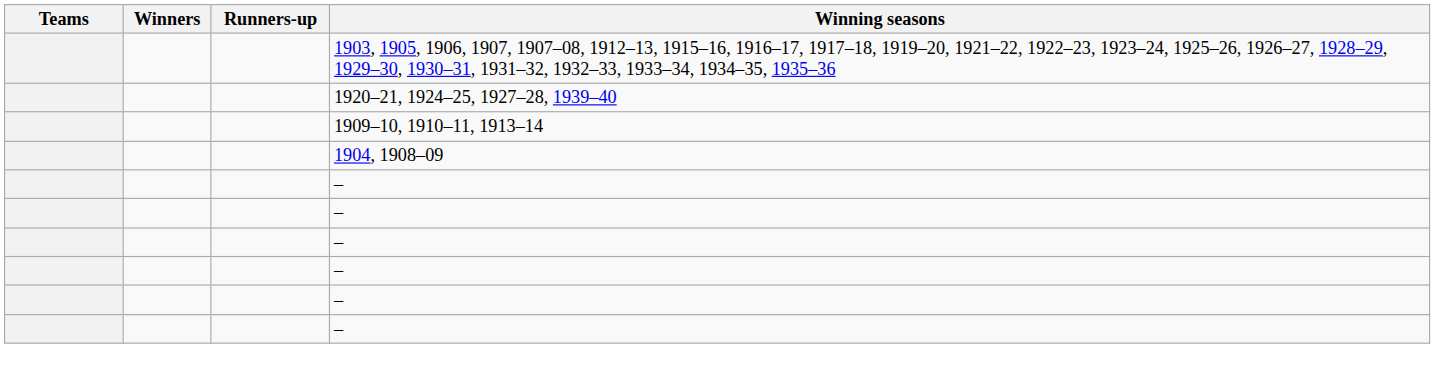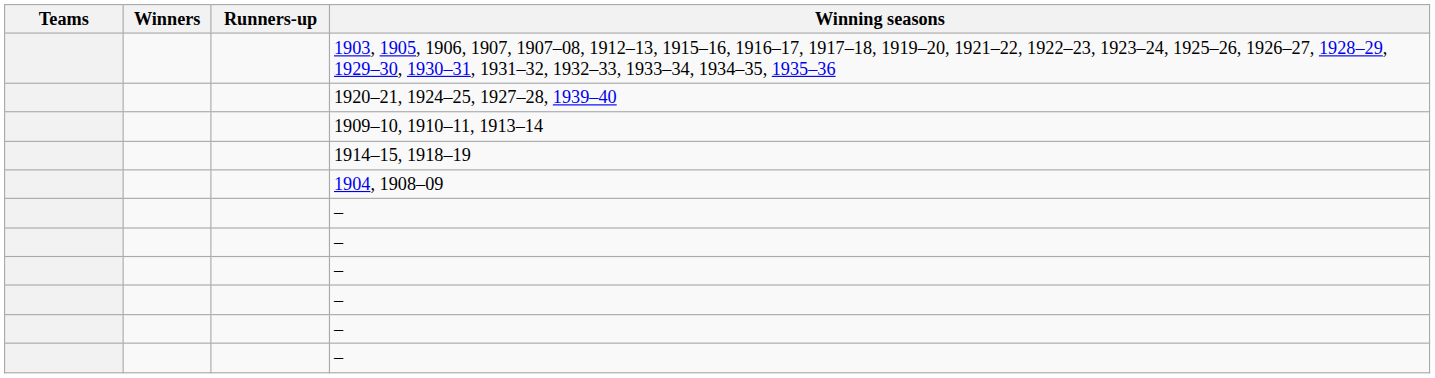+ row: 1914–15, 1918–19
